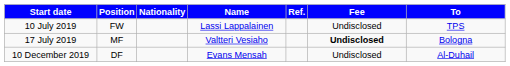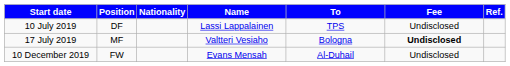columns swapped: To <-> Ref.
10 July 2019 | Position: FW -> DF
10 December 2019 | Position: DF -> FW
